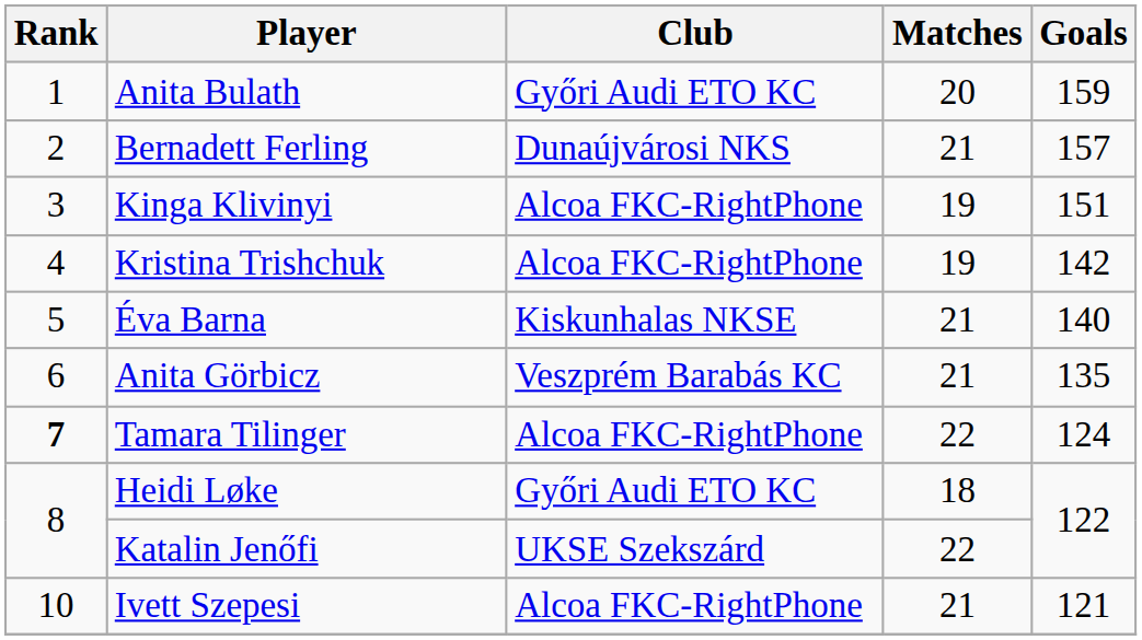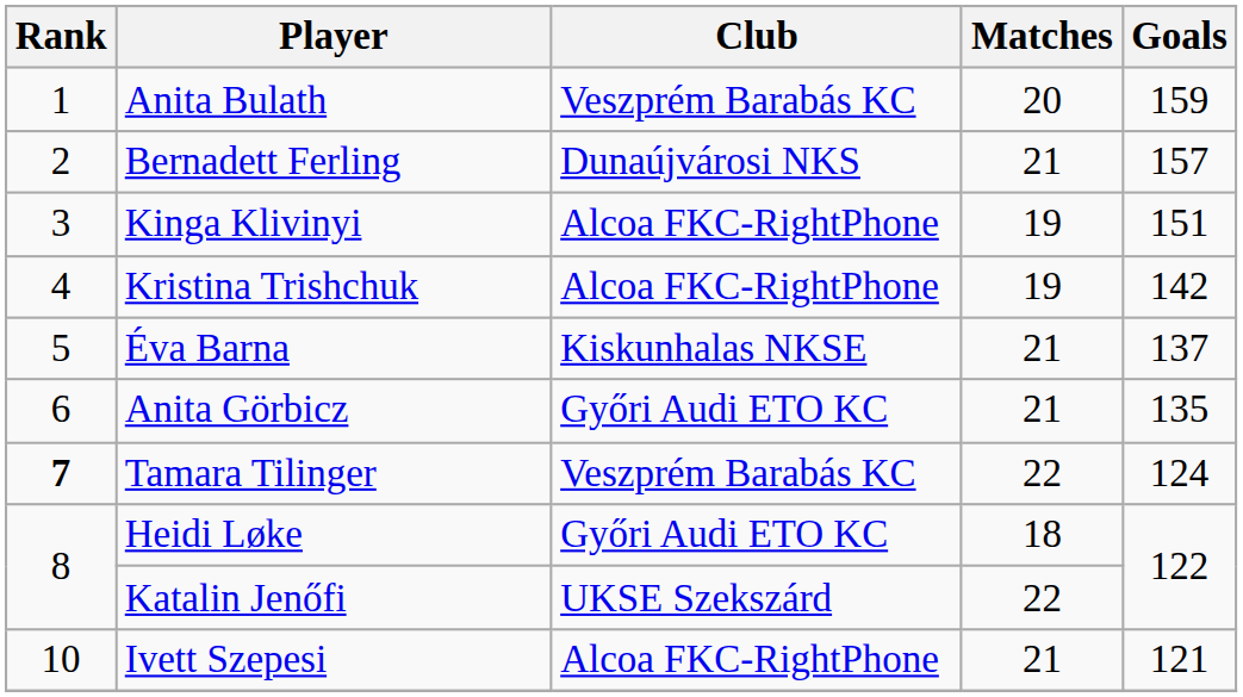Anita Bulath | Club: Győri Audi ETO KC -> Veszprém Barabás KC
Éva Barna | Goals: 140 -> 137
Anita Görbicz | Club: Veszprém Barabás KC -> Győri Audi ETO KC
Tamara Tilinger | Club: Alcoa FKC-RightPhone -> Veszprém Barabás KC
